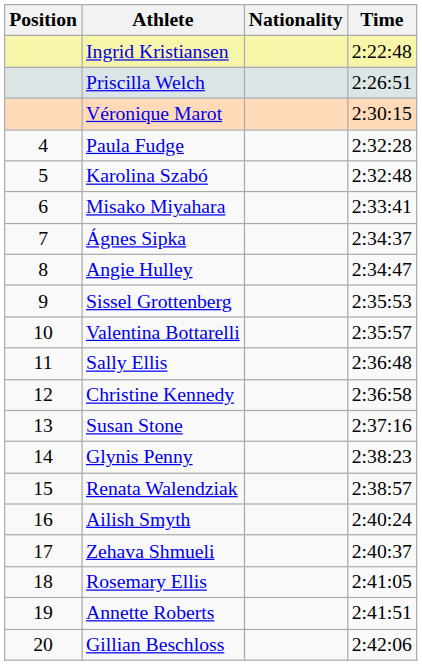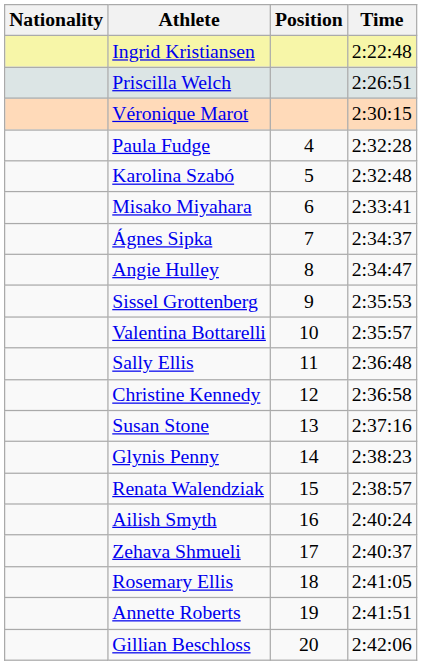columns swapped: Position <-> Nationality
